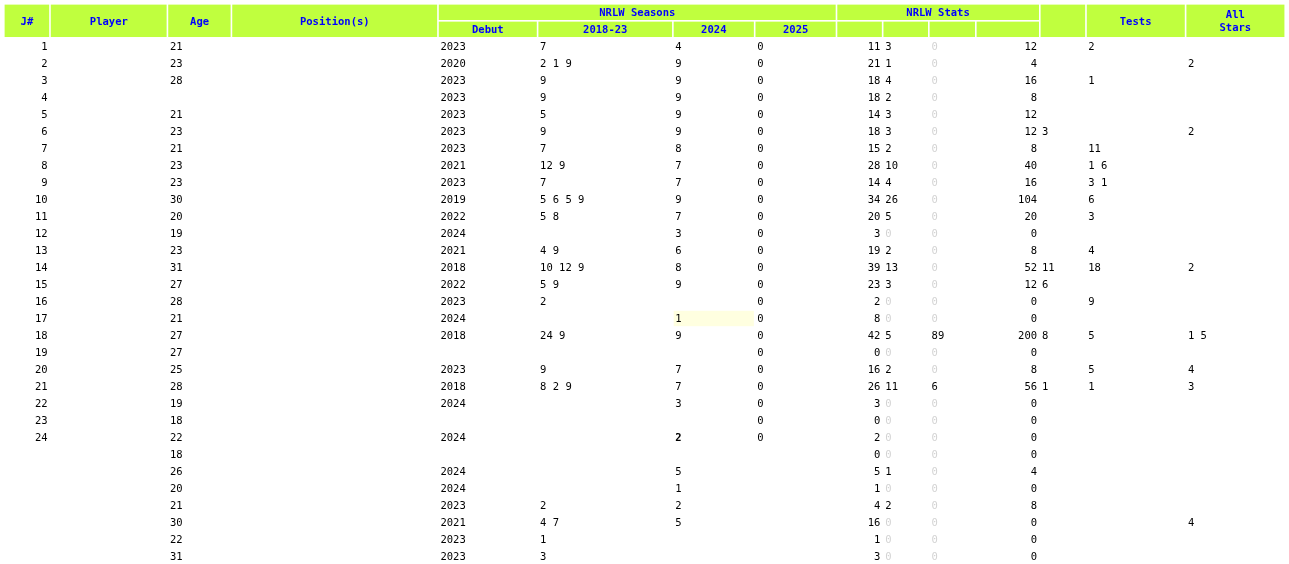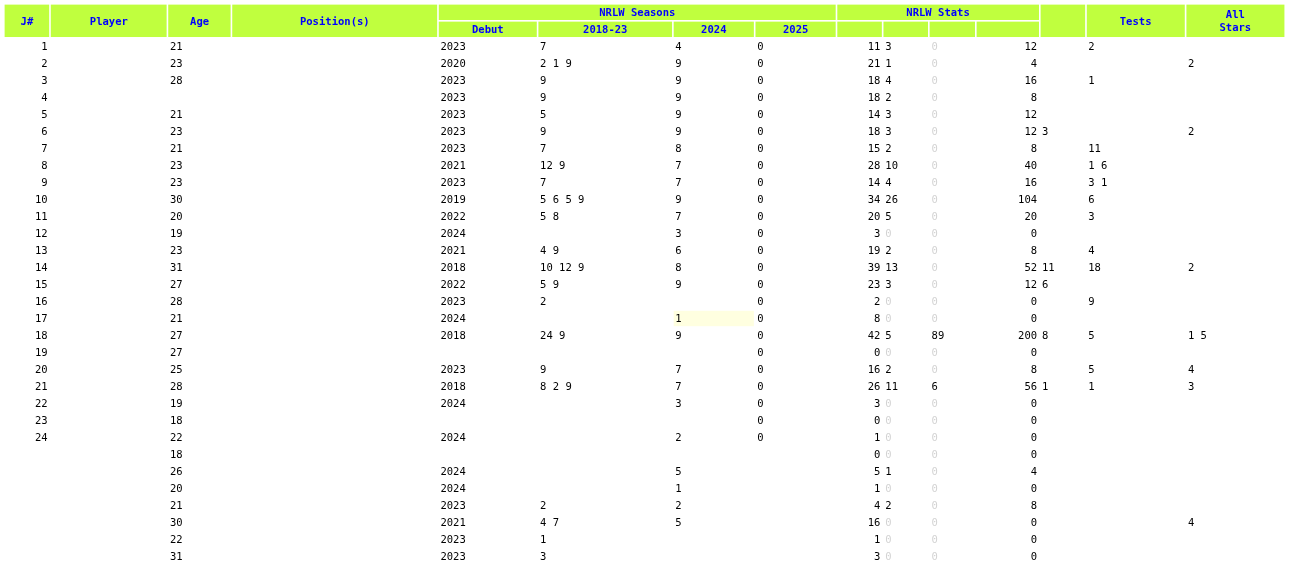24 | NRLW Seasons / 2024: bold -> normal
24 | column 9: 2 -> 1
